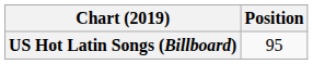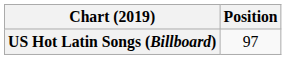US Hot Latin Songs (Billboard) | Position: 95 -> 97
